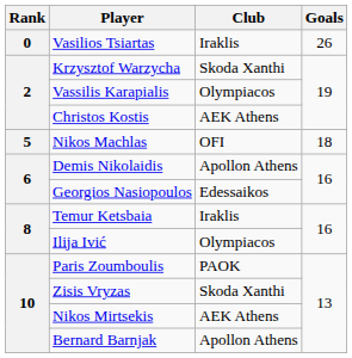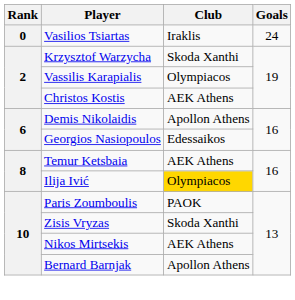Vasilios Tsiartas | Goals: 26 -> 24
- row: 5 | Nikos Machlas | OFI | 18
Temur Ketsbaia | Club: Iraklis -> AEK Athens
Ilija Ivić | Club: no background -> gold background
